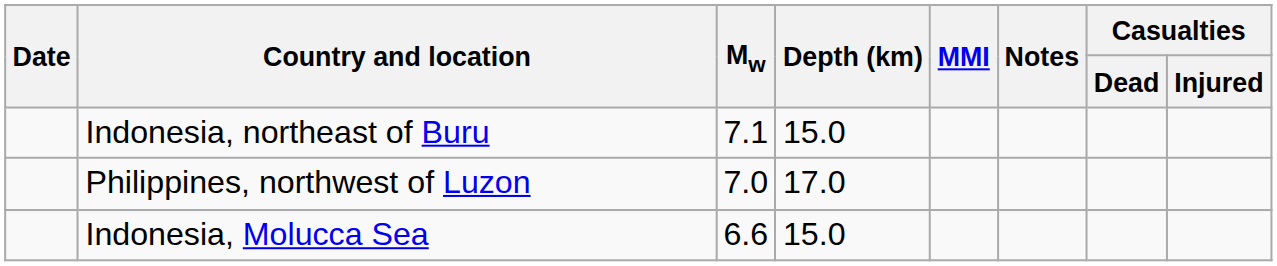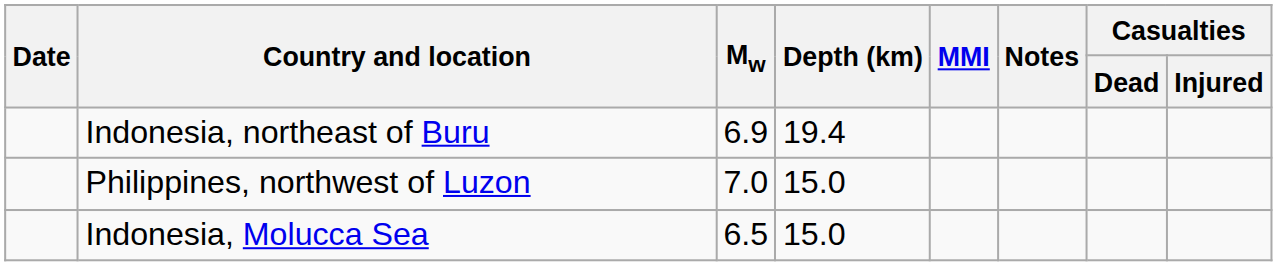Indonesia, northeast of Buru | Mw: 7.1 -> 6.9
Indonesia, northeast of Buru | Depth (km): 15.0 -> 19.4
Philippines, northwest of Luzon | Depth (km): 17.0 -> 15.0
Indonesia, Molucca Sea | Mw: 6.6 -> 6.5
